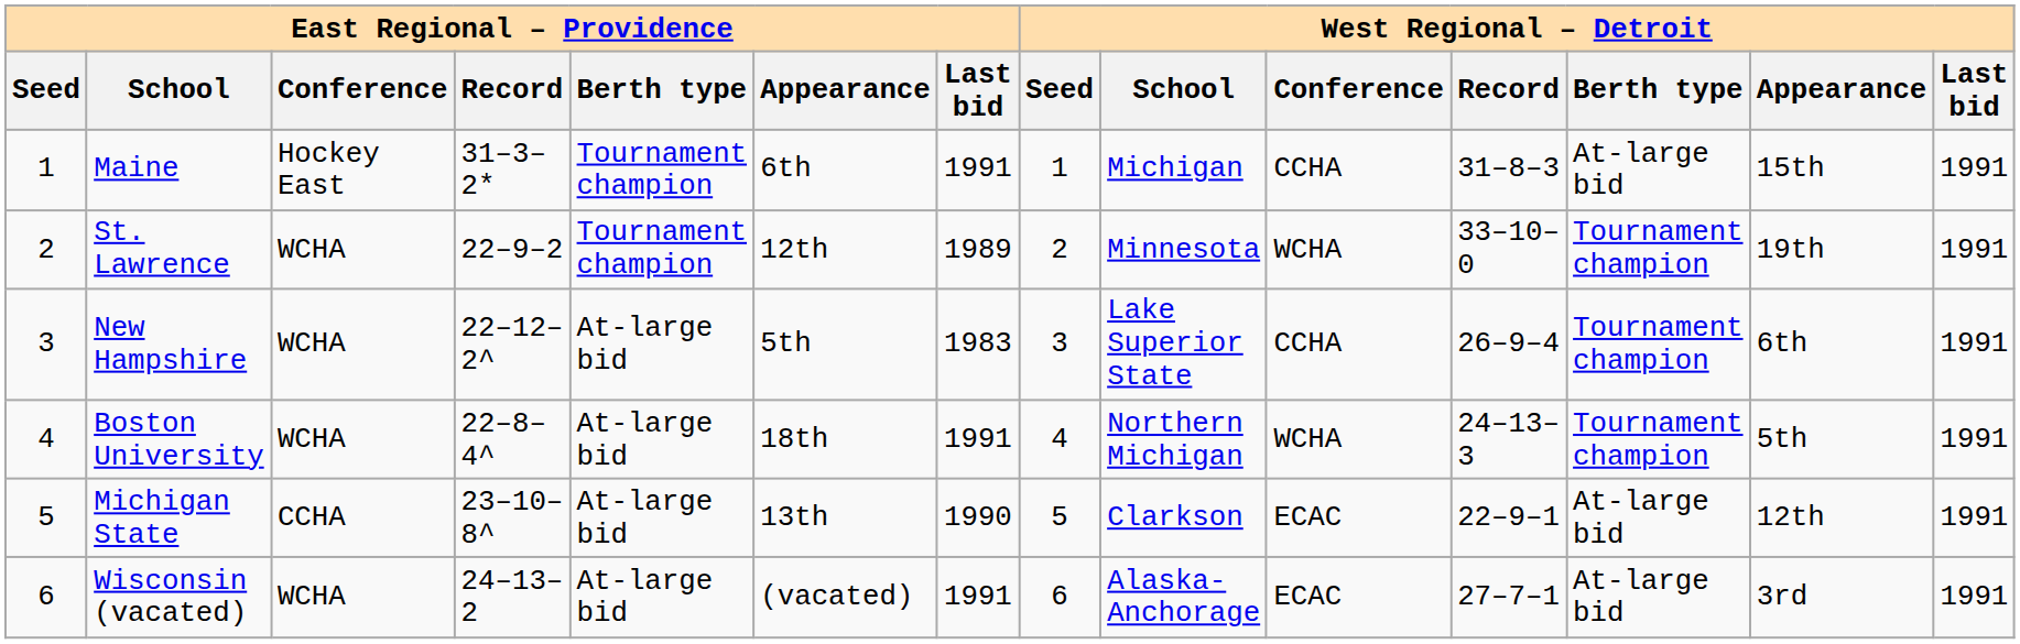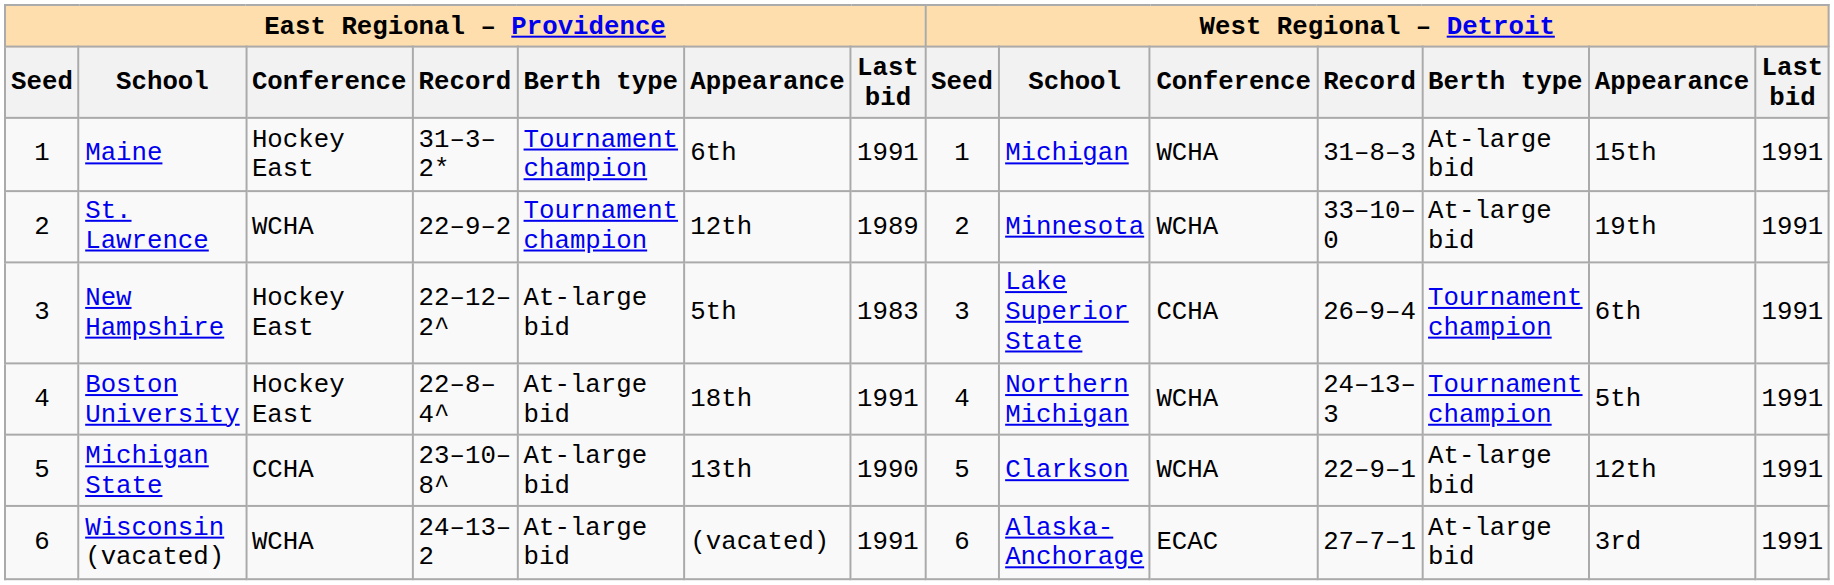Maine | West Regional – Detroit / Conference: CCHA -> WCHA
St. Lawrence | West Regional – Detroit / Berth type: Tournament champion -> At-large bid
New Hampshire | East Regional – Providence / Conference: WCHA -> Hockey East
Boston University | East Regional – Providence / Conference: WCHA -> Hockey East
Michigan State | West Regional – Detroit / Conference: ECAC -> WCHA
